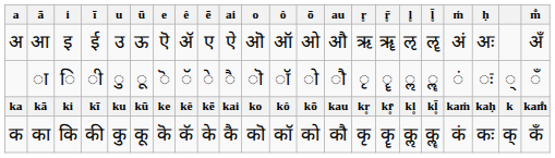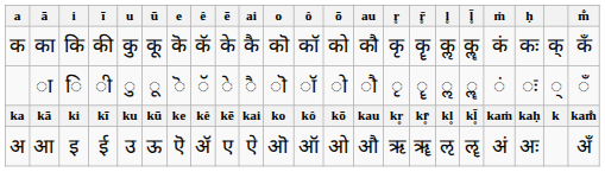rows swapped: अ <-> क
